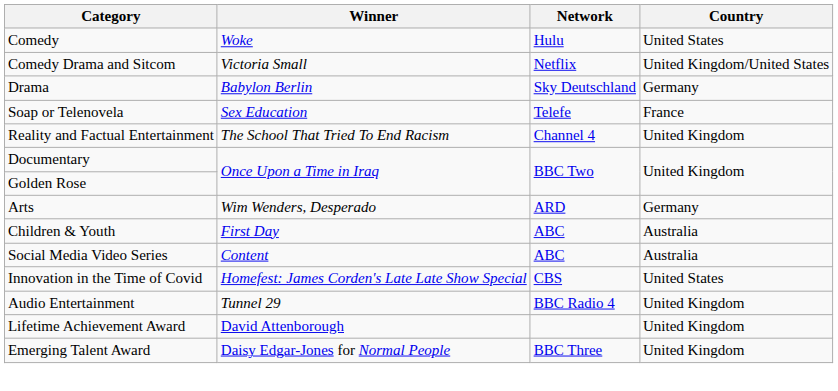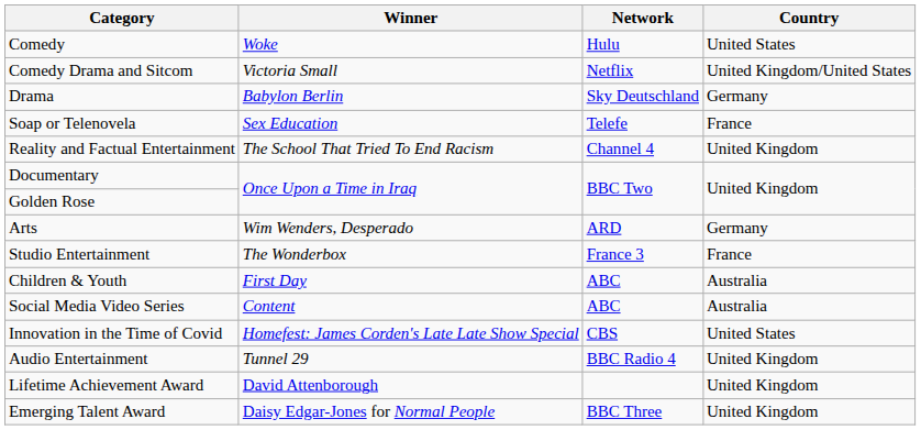+ row: Studio Entertainment | The Wonderbox | France 3 | France
